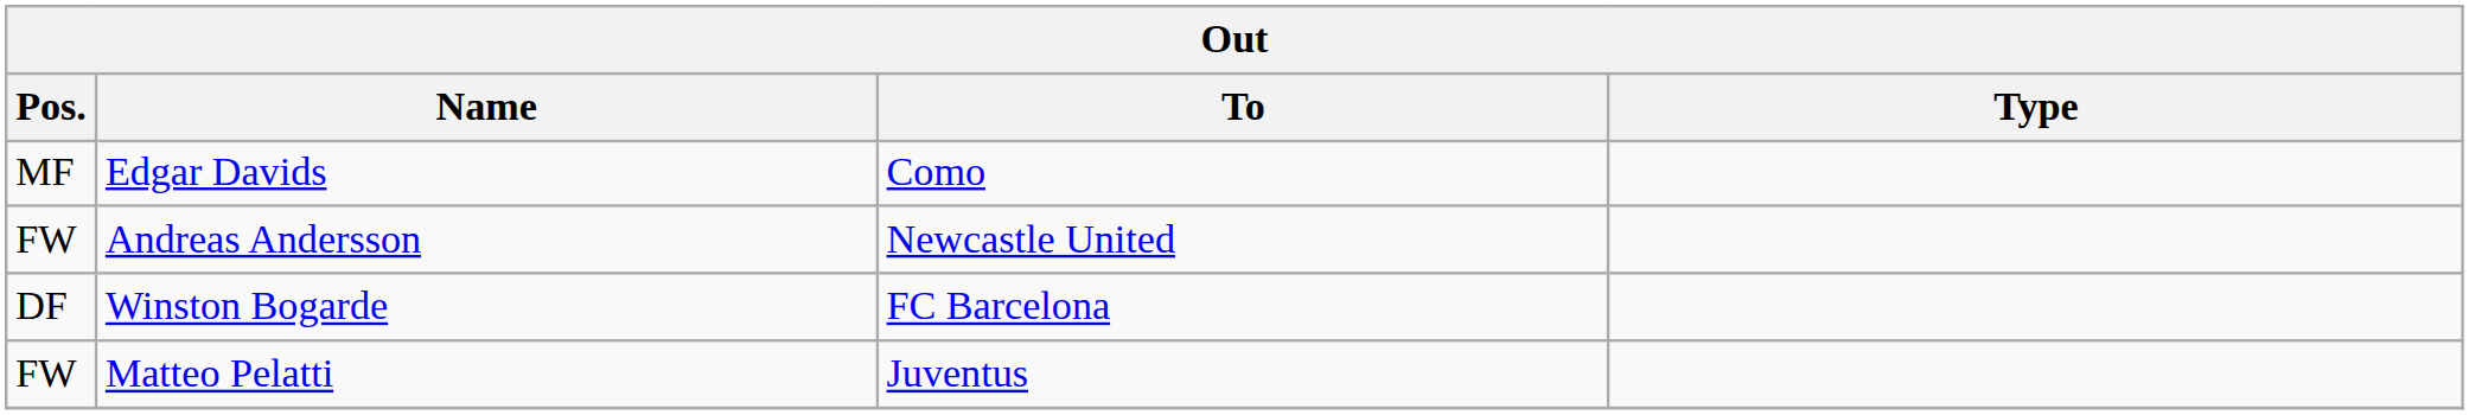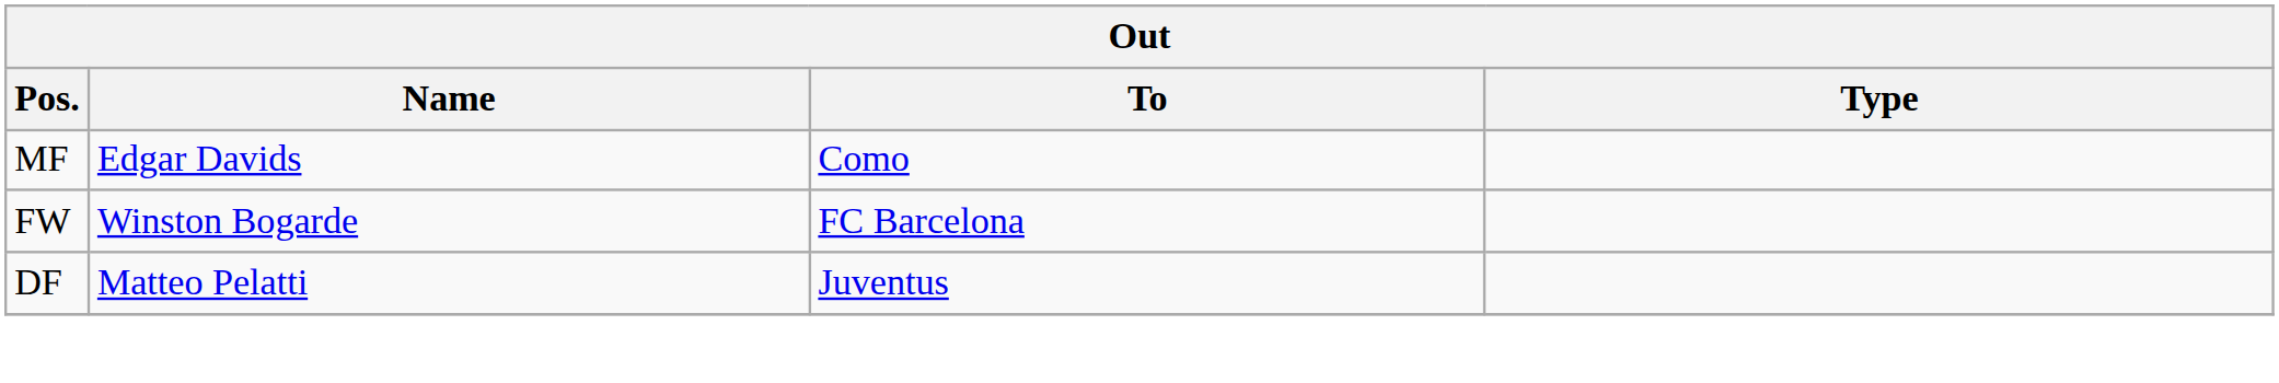- row: FW | Andreas Andersson | Newcastle United
Winston Bogarde | Pos.: DF -> FW
Matteo Pelatti | Pos.: FW -> DF
